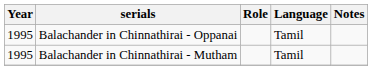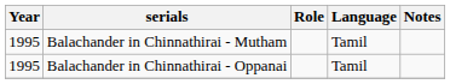rows swapped: Balachander in Chinnathirai - Mutham <-> Balachander in Chinnathirai - Oppanai
